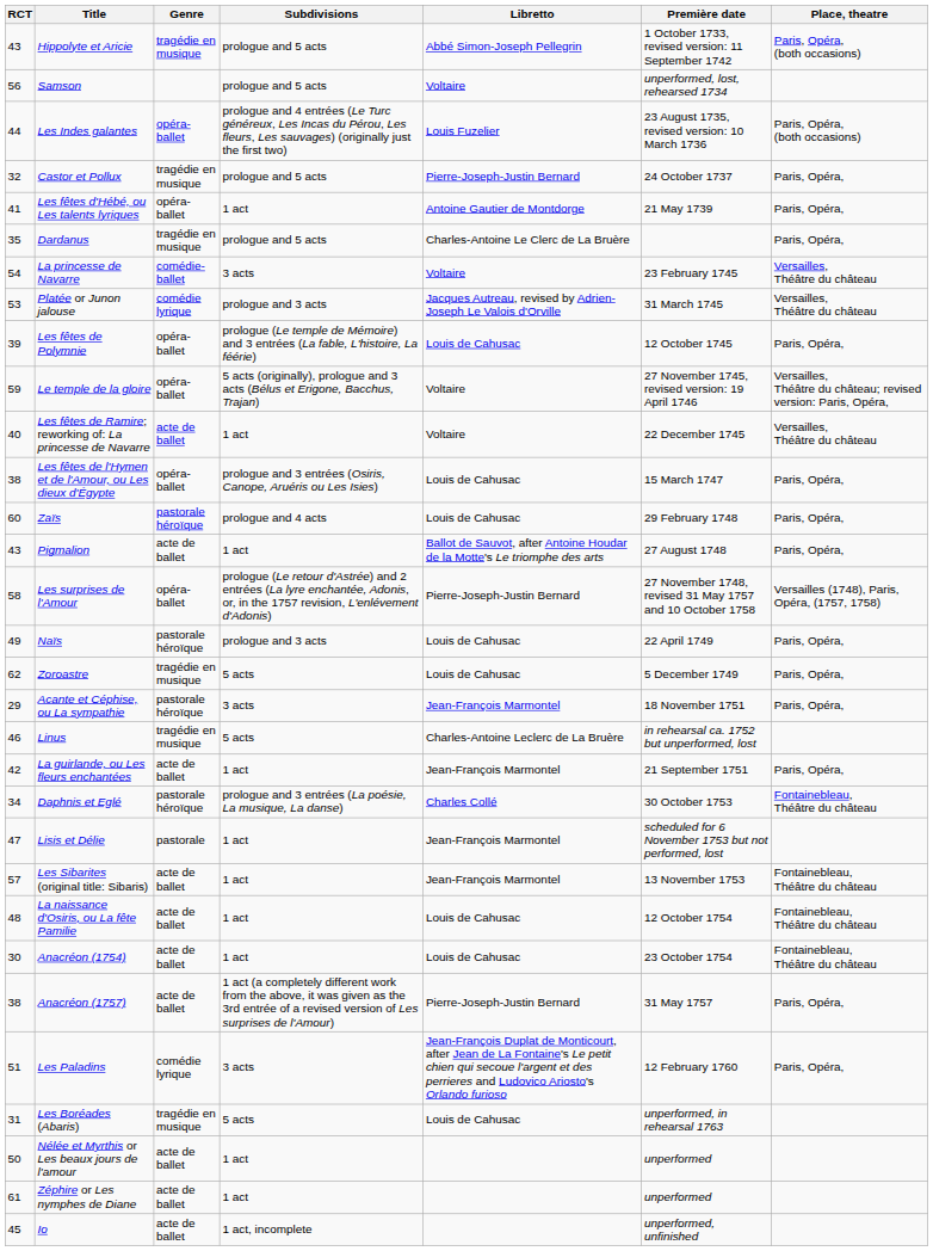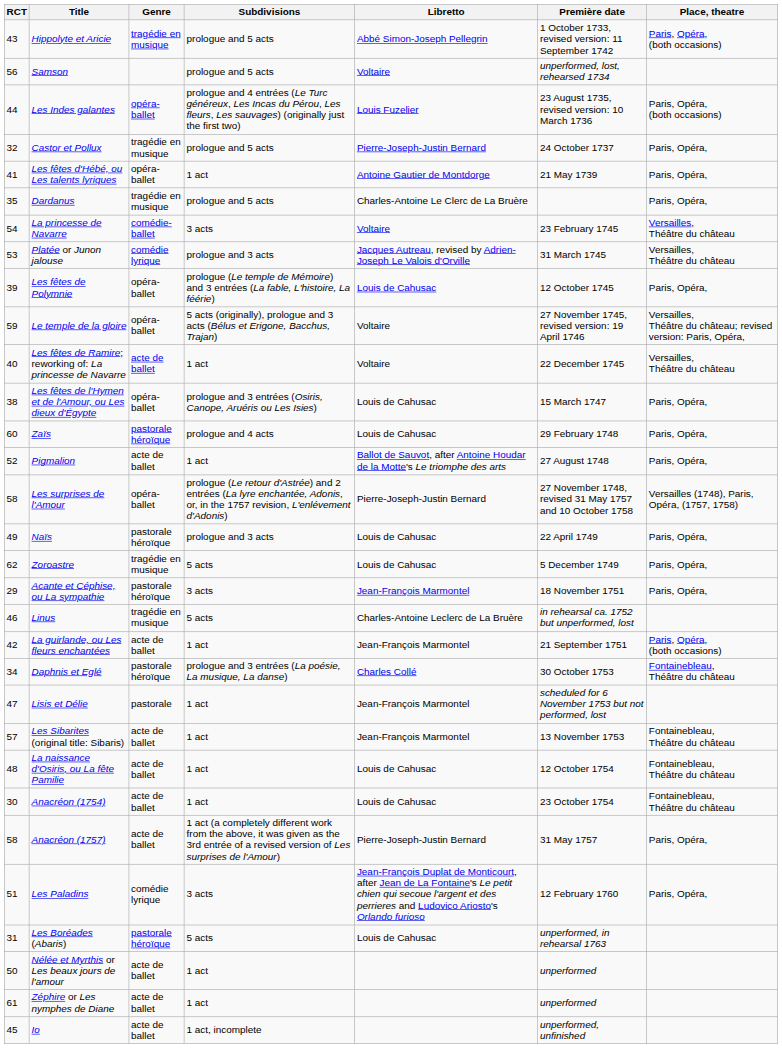Pigmalion | RCT: 43 -> 52
La guirlande, ou Les fleurs enchantées | Place, theatre: Paris, Opéra, -> Paris, Opéra, (both occasions)
Anacréon (1757) | RCT: 38 -> 58
Les Boréades (Abaris) | Genre: tragédie en musique -> pastorale héroïque
